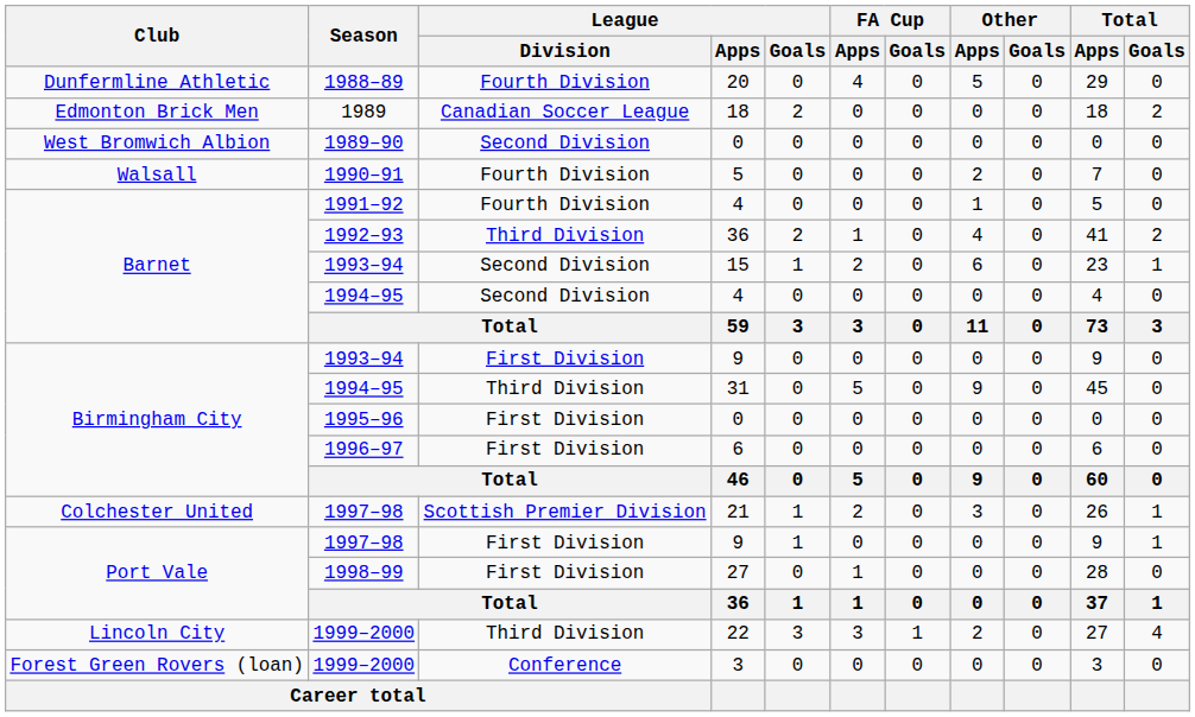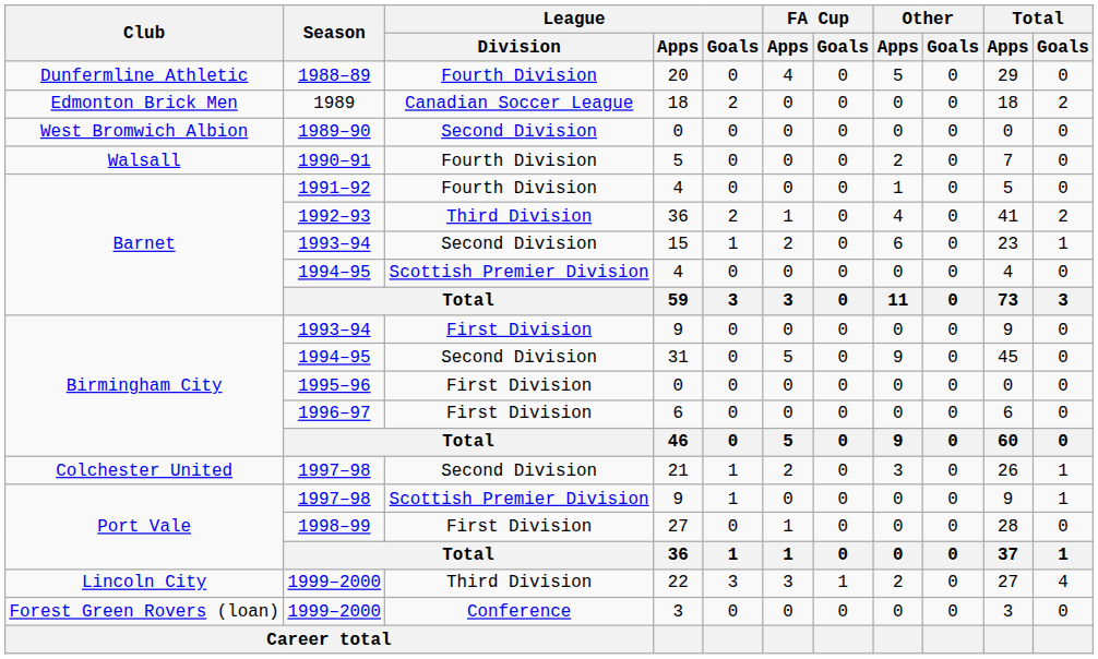1994–95 / 4 | League / Division: Second Division -> Scottish Premier Division
31 | League / Division: Third Division -> Second Division
21 | League / Division: Scottish Premier Division -> Second Division
1997–98 / 9 | League / Division: First Division -> Scottish Premier Division
